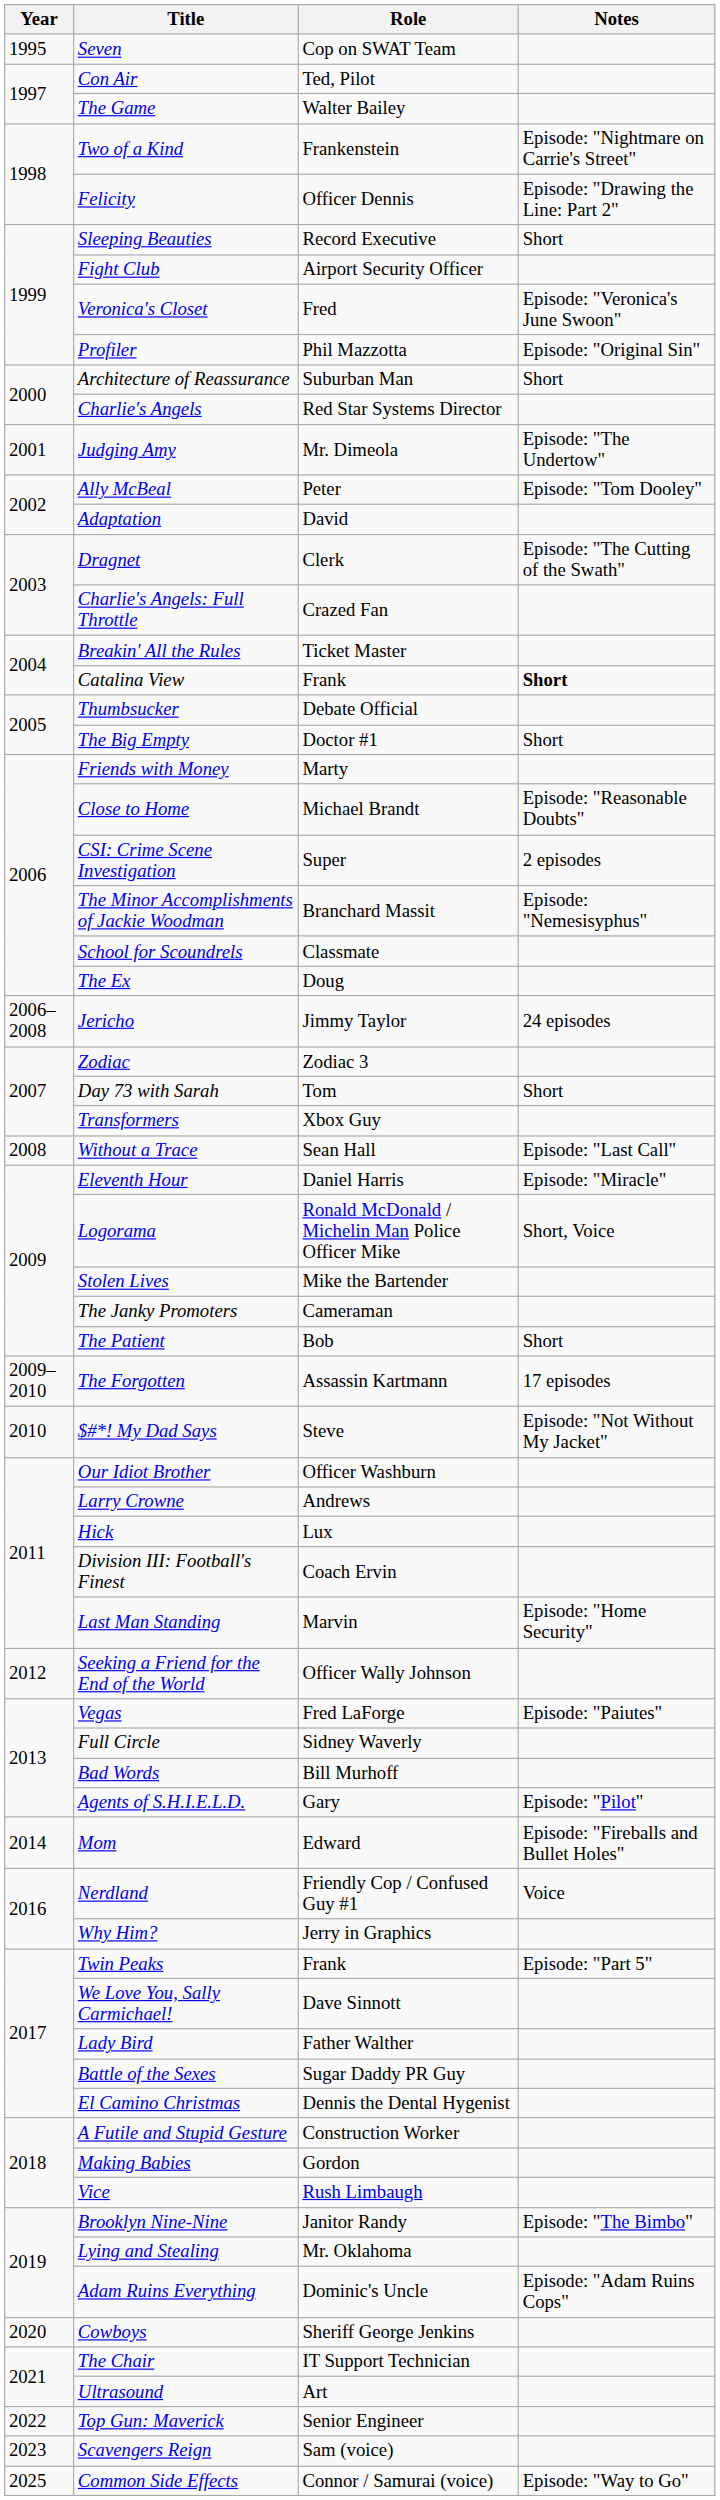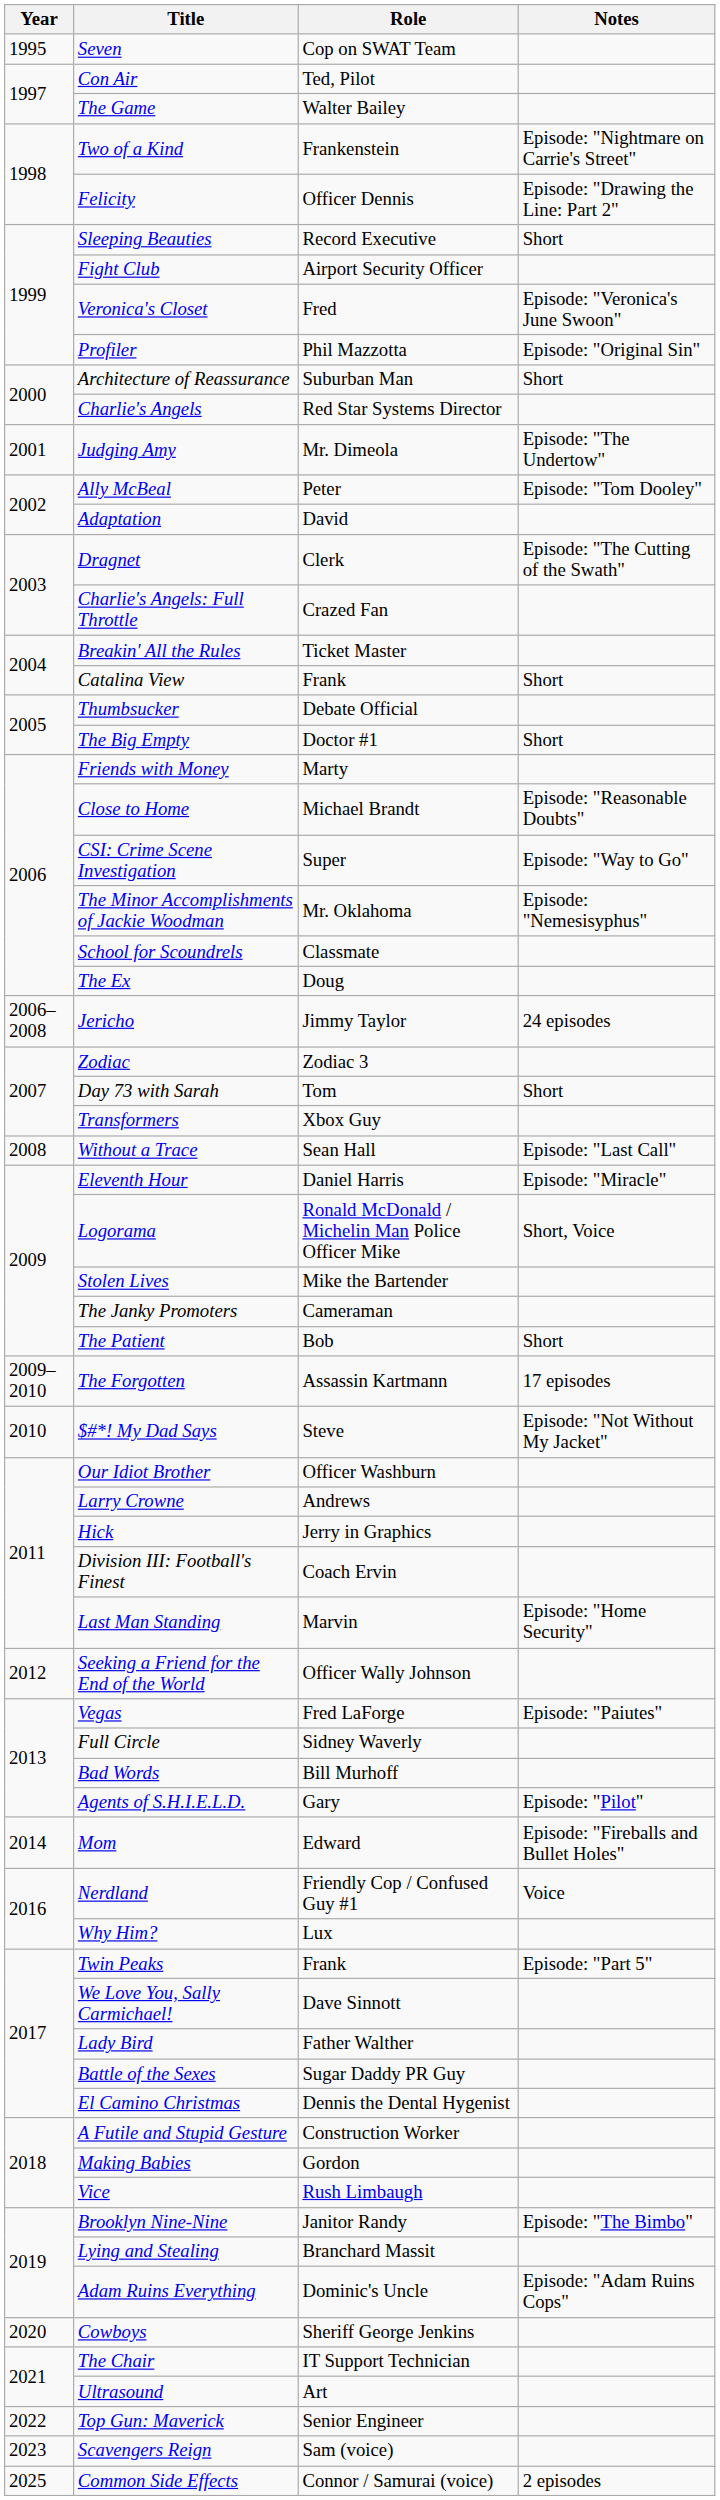Catalina View | Notes: bold -> normal
CSI: Crime Scene Investigation | Notes: 2 episodes -> Episode: "Way to Go"
The Minor Accomplishments of Jackie Woodman | Role: Branchard Massit -> Mr. Oklahoma
Hick | Role: Lux -> Jerry in Graphics
Why Him? | Role: Jerry in Graphics -> Lux
Lying and Stealing | Role: Mr. Oklahoma -> Branchard Massit
Common Side Effects | Notes: Episode: "Way to Go" -> 2 episodes
